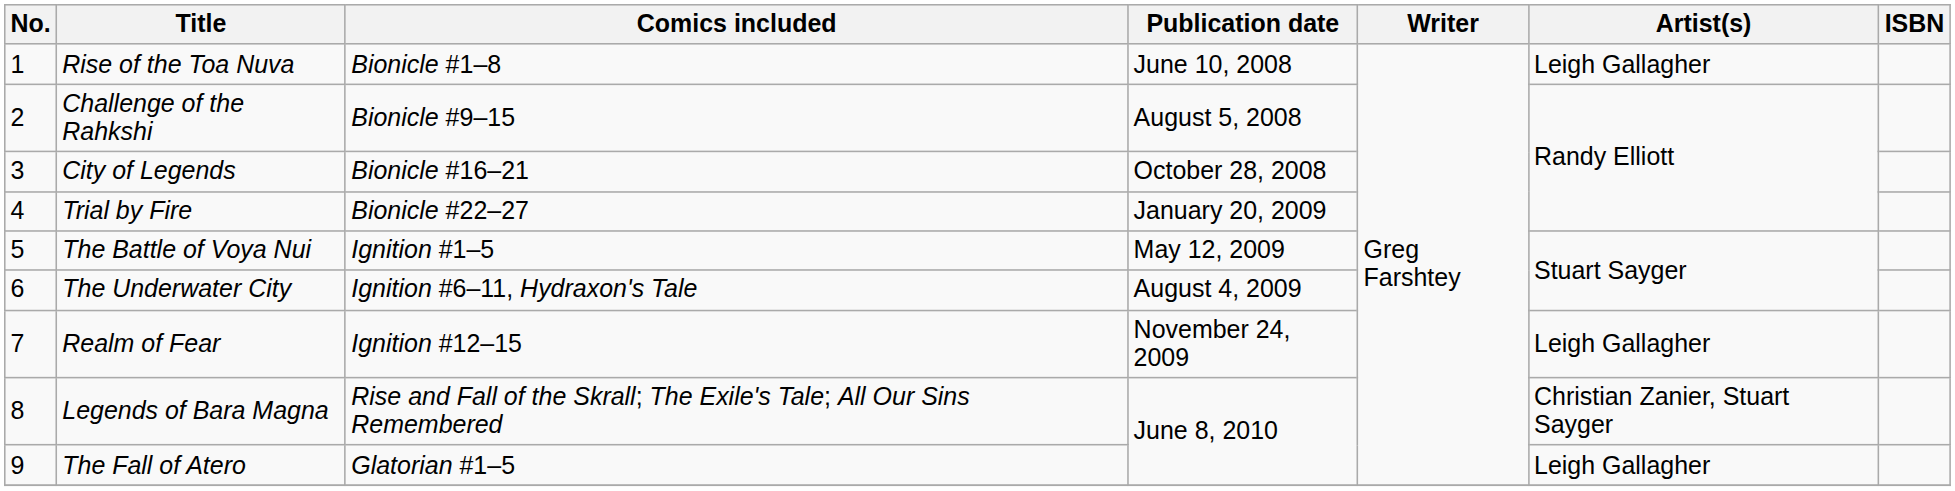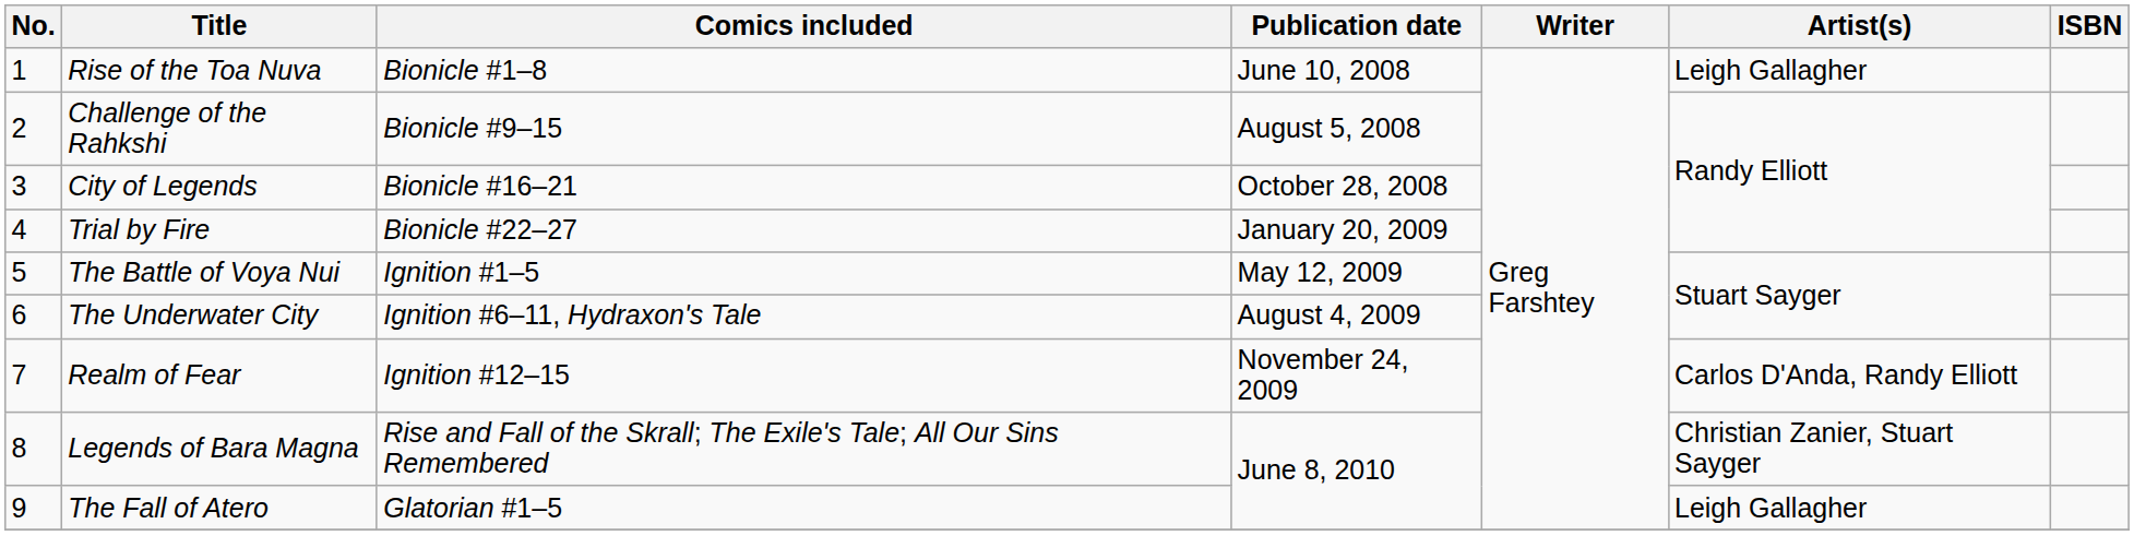Realm of Fear | Artist(s): Leigh Gallagher -> Carlos D'Anda, Randy Elliott
